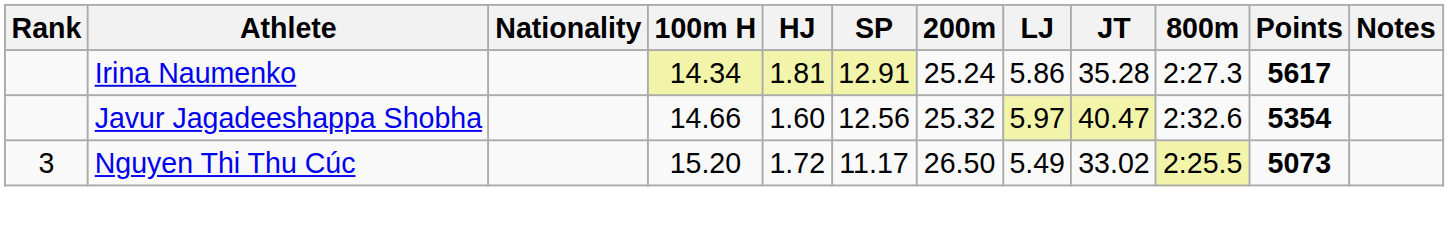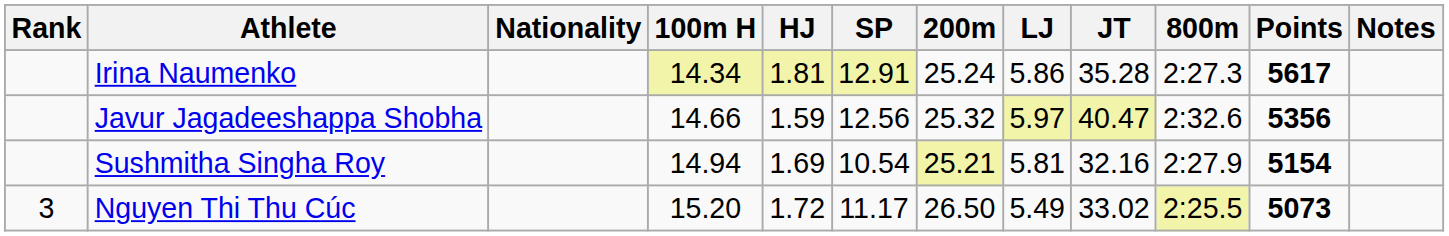Javur Jagadeeshappa Shobha | HJ: 1.60 -> 1.59
Javur Jagadeeshappa Shobha | Points: 5354 -> 5356
+ row: Sushmitha Singha Roy | 14.94 | 1.69 | 10.54 | 25.21 | 5.81 | 32.16 | 2:27.9 | 5154
